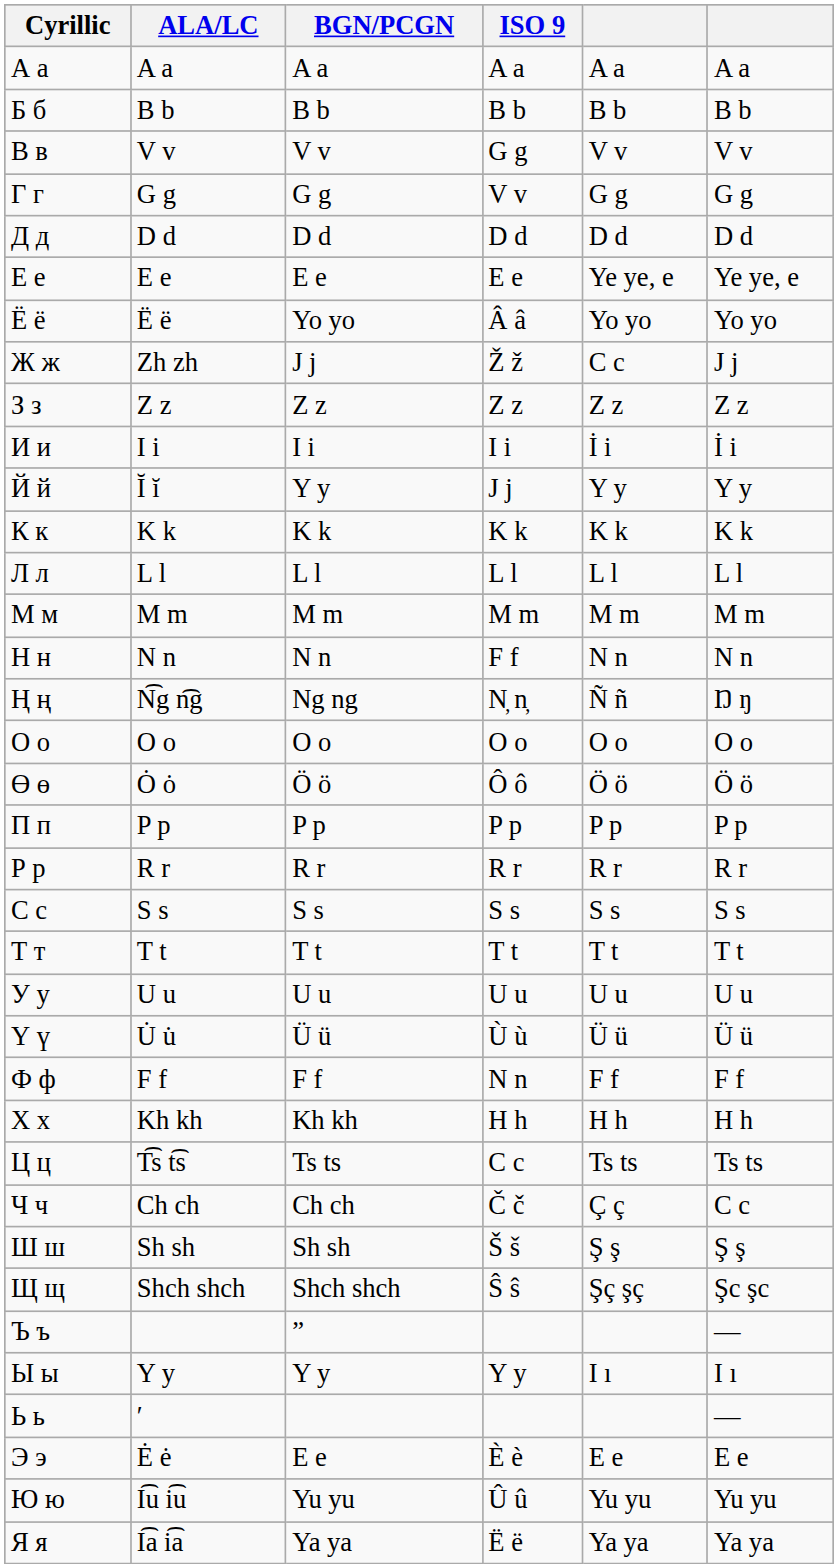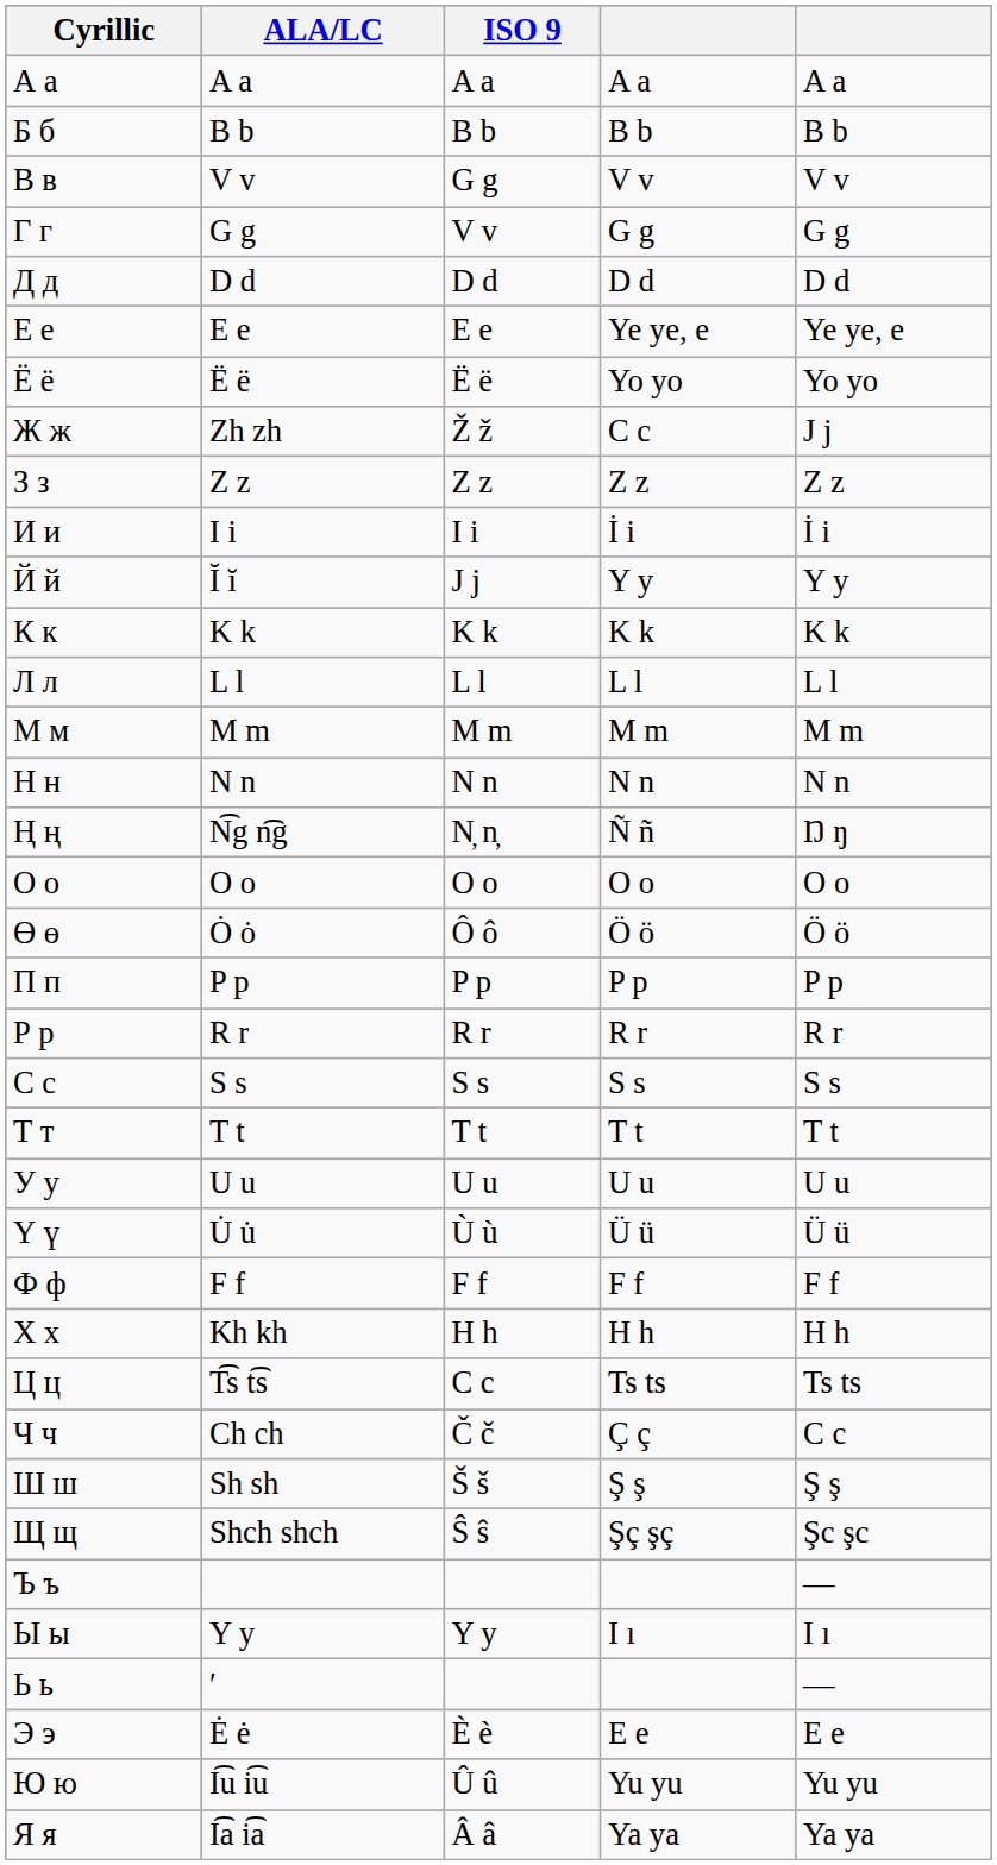- column: BGN/PCGN | A a | B b | V v | G g | D d | E e | Yo yo | J j | Z z | I i | Y y | K k | L l | M m | N n | Ng ng | O o | Ö ö | P p | R r | S s | T t | U u | Ü ü | F f | Kh kh | Ts ts | Ch ch | Sh sh | Shch shch | ˮ | Y y | E e | Yu yu | Ya ya
Ё ё | ISO 9: Â â -> Ë ë
Н н | ISO 9: F f -> N n
Ф ф | ISO 9: N n -> F f
Я я | ISO 9: Ë ë -> Â â
